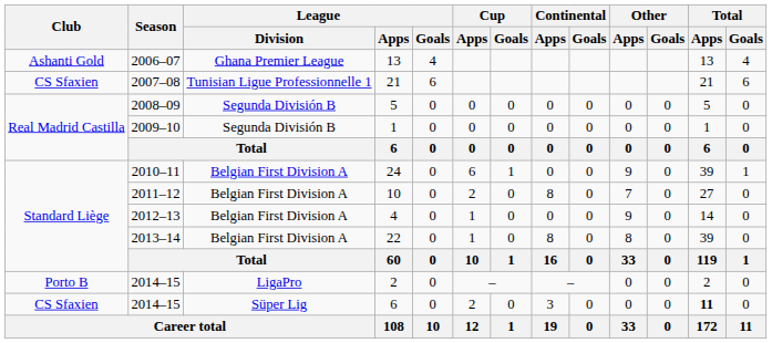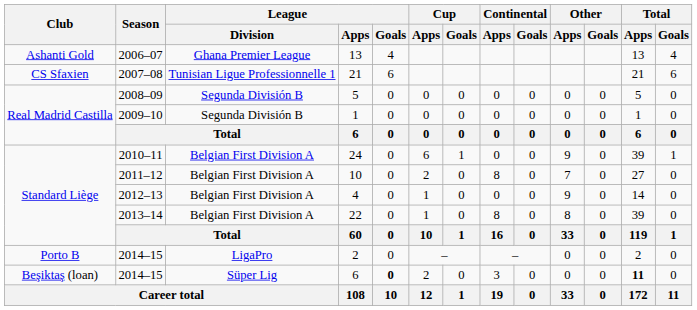2014–15 / 6 | Club: CS Sfaxien -> Beşiktaş (loan)
2014–15 / 6 | League / Goals: normal -> bold
